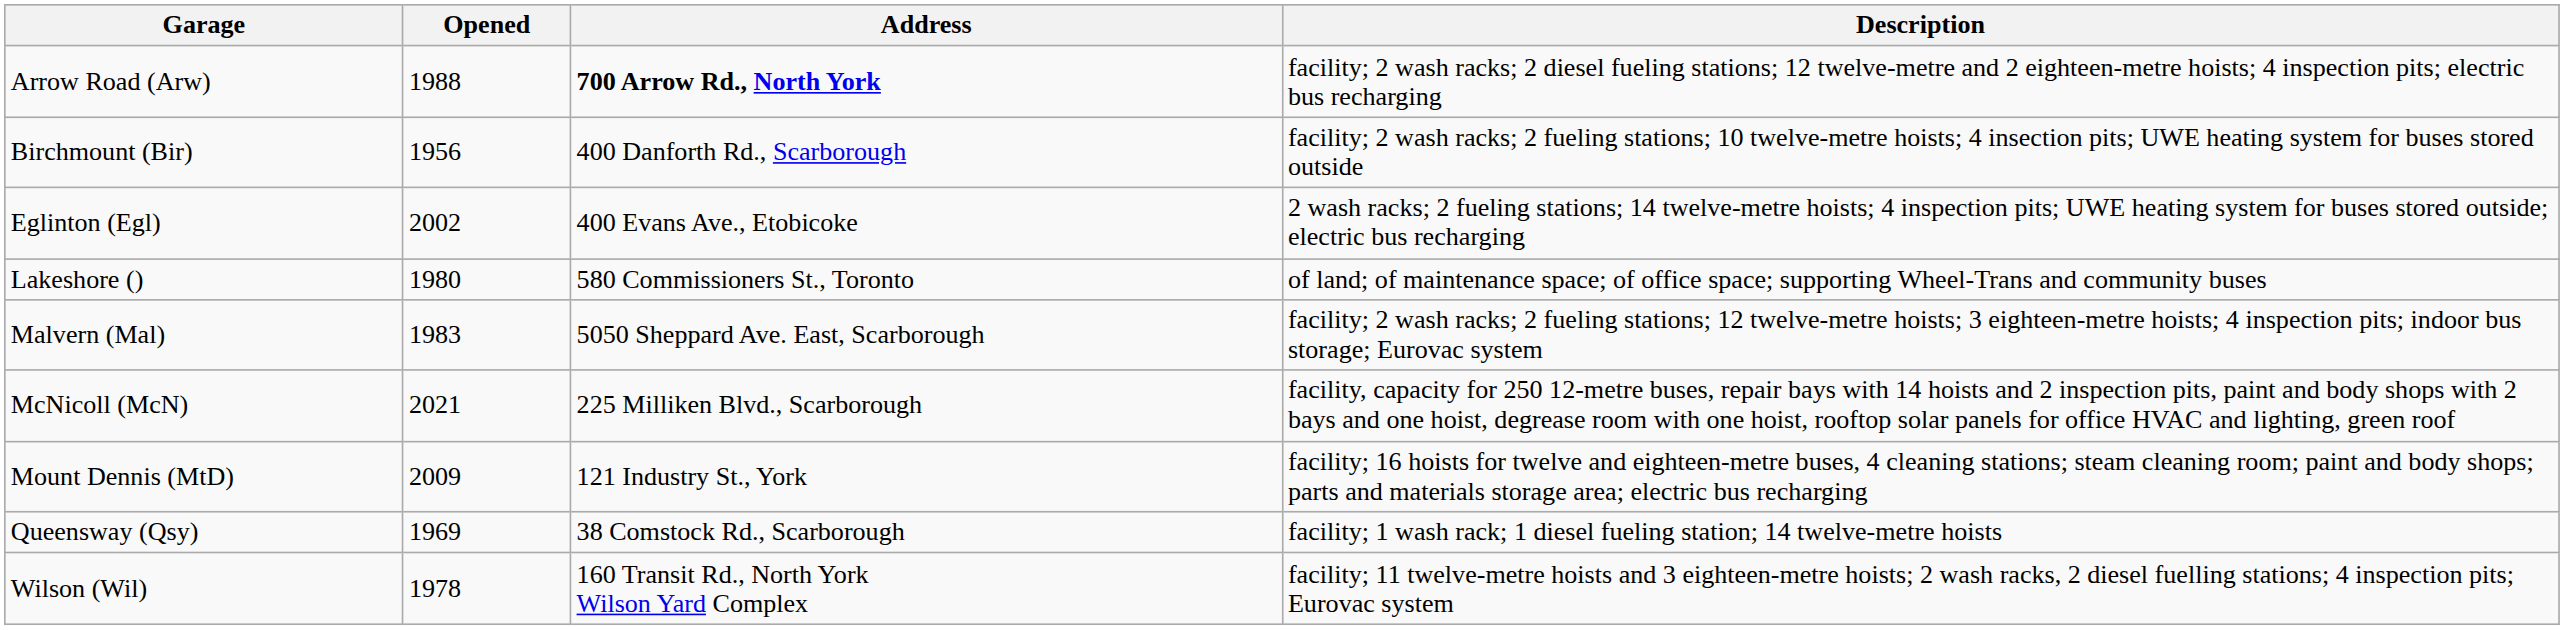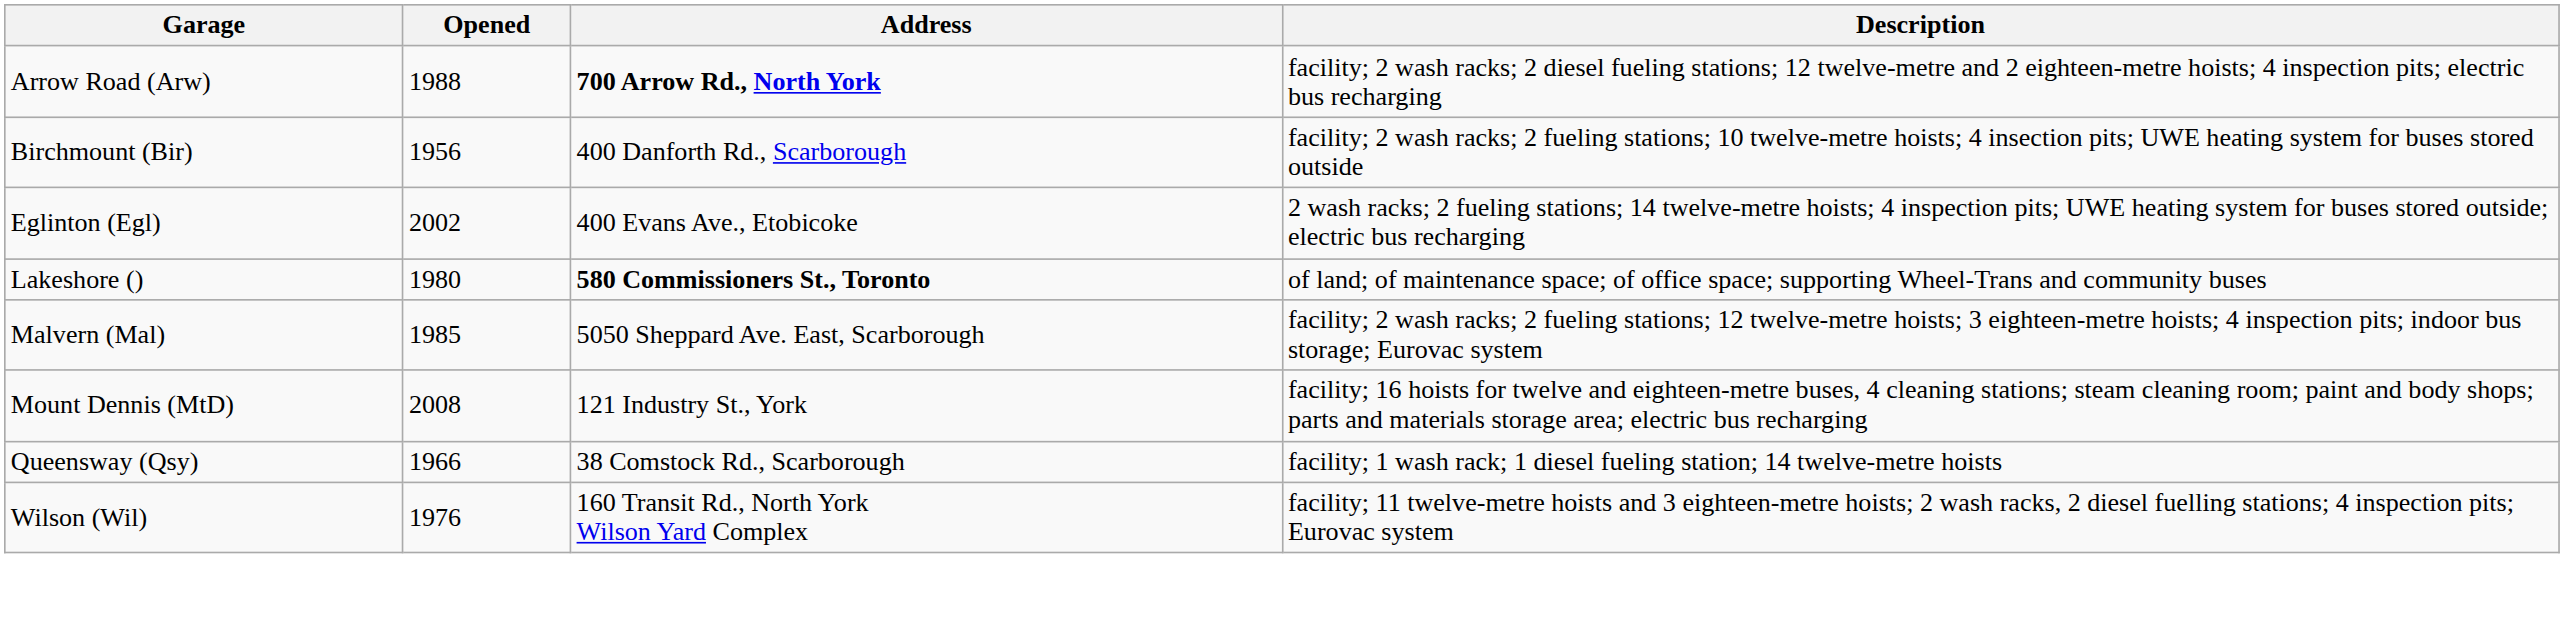Lakeshore () | Address: normal -> bold
Malvern (Mal) | Opened: 1983 -> 1985
- row: McNicoll (McN) | 2021 | 225 Milliken Blvd., Scarborough | facility, capacity for 250 12-metre buses, repair bays with 14 hoists and 2 inspection pits, paint and body shops with 2 bays and one hoist, degrease room with one hoist, rooftop solar panels for office HVAC and lighting, green roof
Mount Dennis (MtD) | Opened: 2009 -> 2008
Queensway (Qsy) | Opened: 1969 -> 1966
Wilson (Wil) | Opened: 1978 -> 1976
